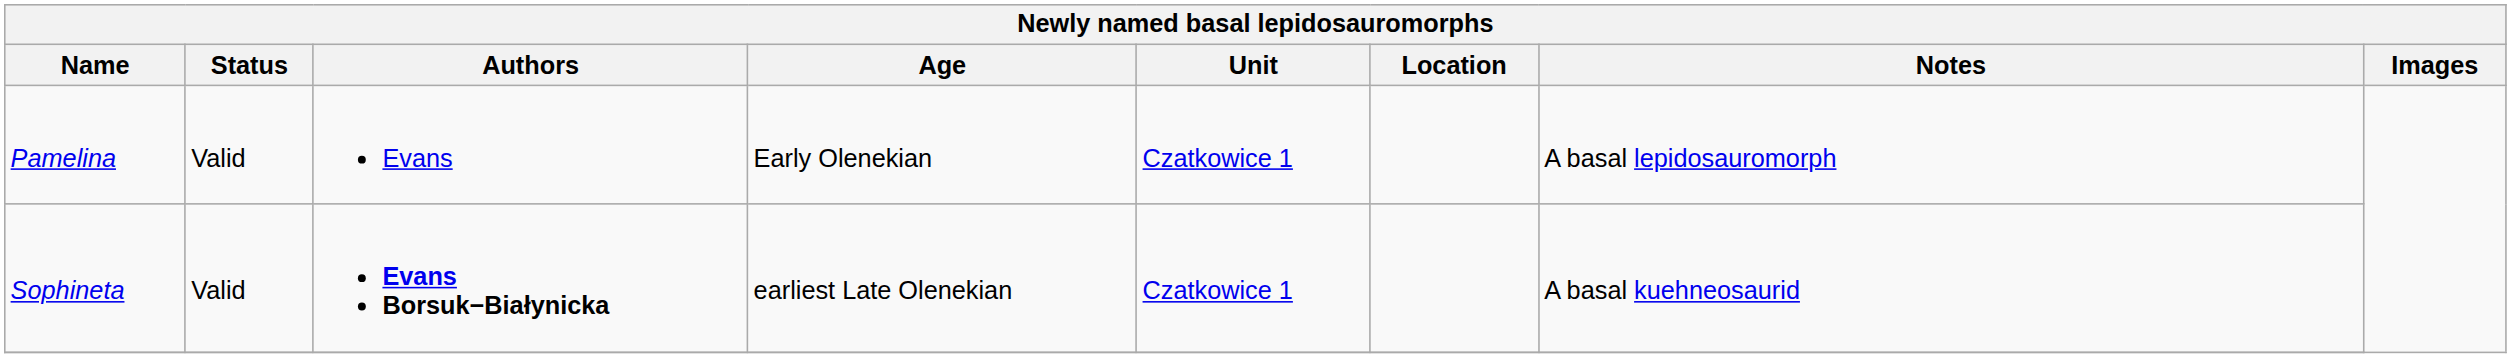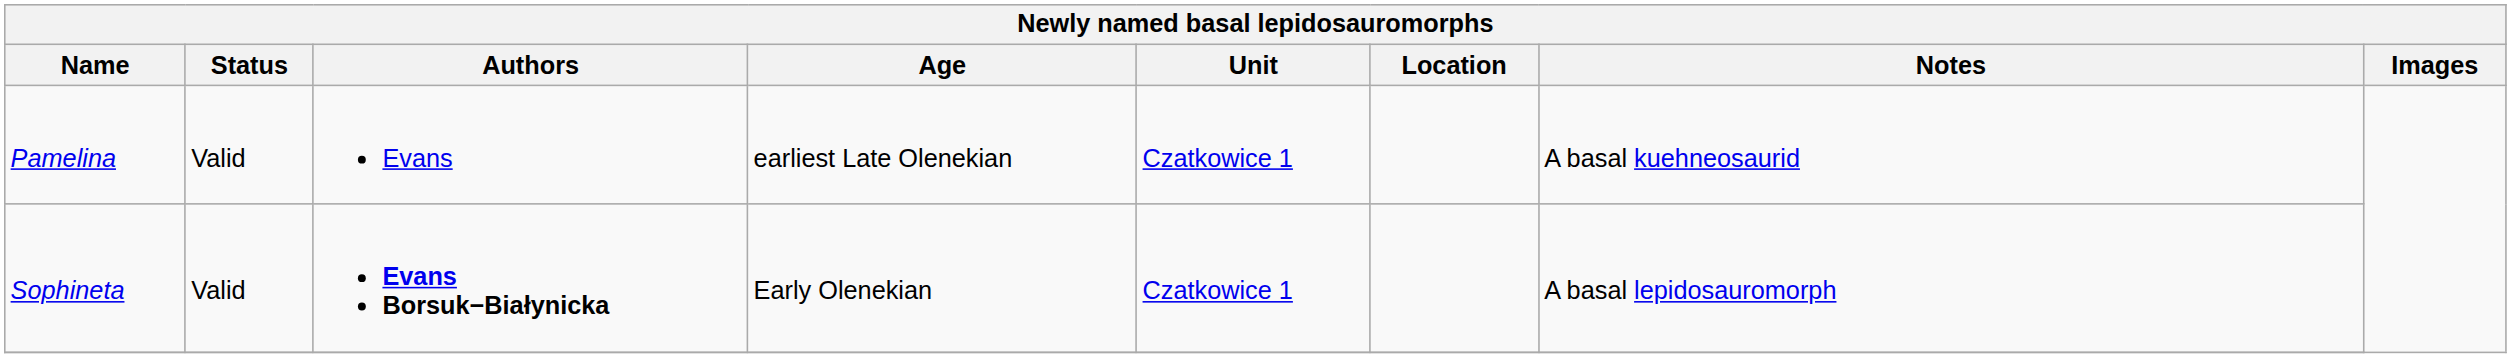Pamelina | Age: Early Olenekian -> earliest Late Olenekian
Pamelina | Notes: A basal lepidosauromorph -> A basal kuehneosaurid
Sophineta | Age: earliest Late Olenekian -> Early Olenekian
Sophineta | Notes: A basal kuehneosaurid -> A basal lepidosauromorph
